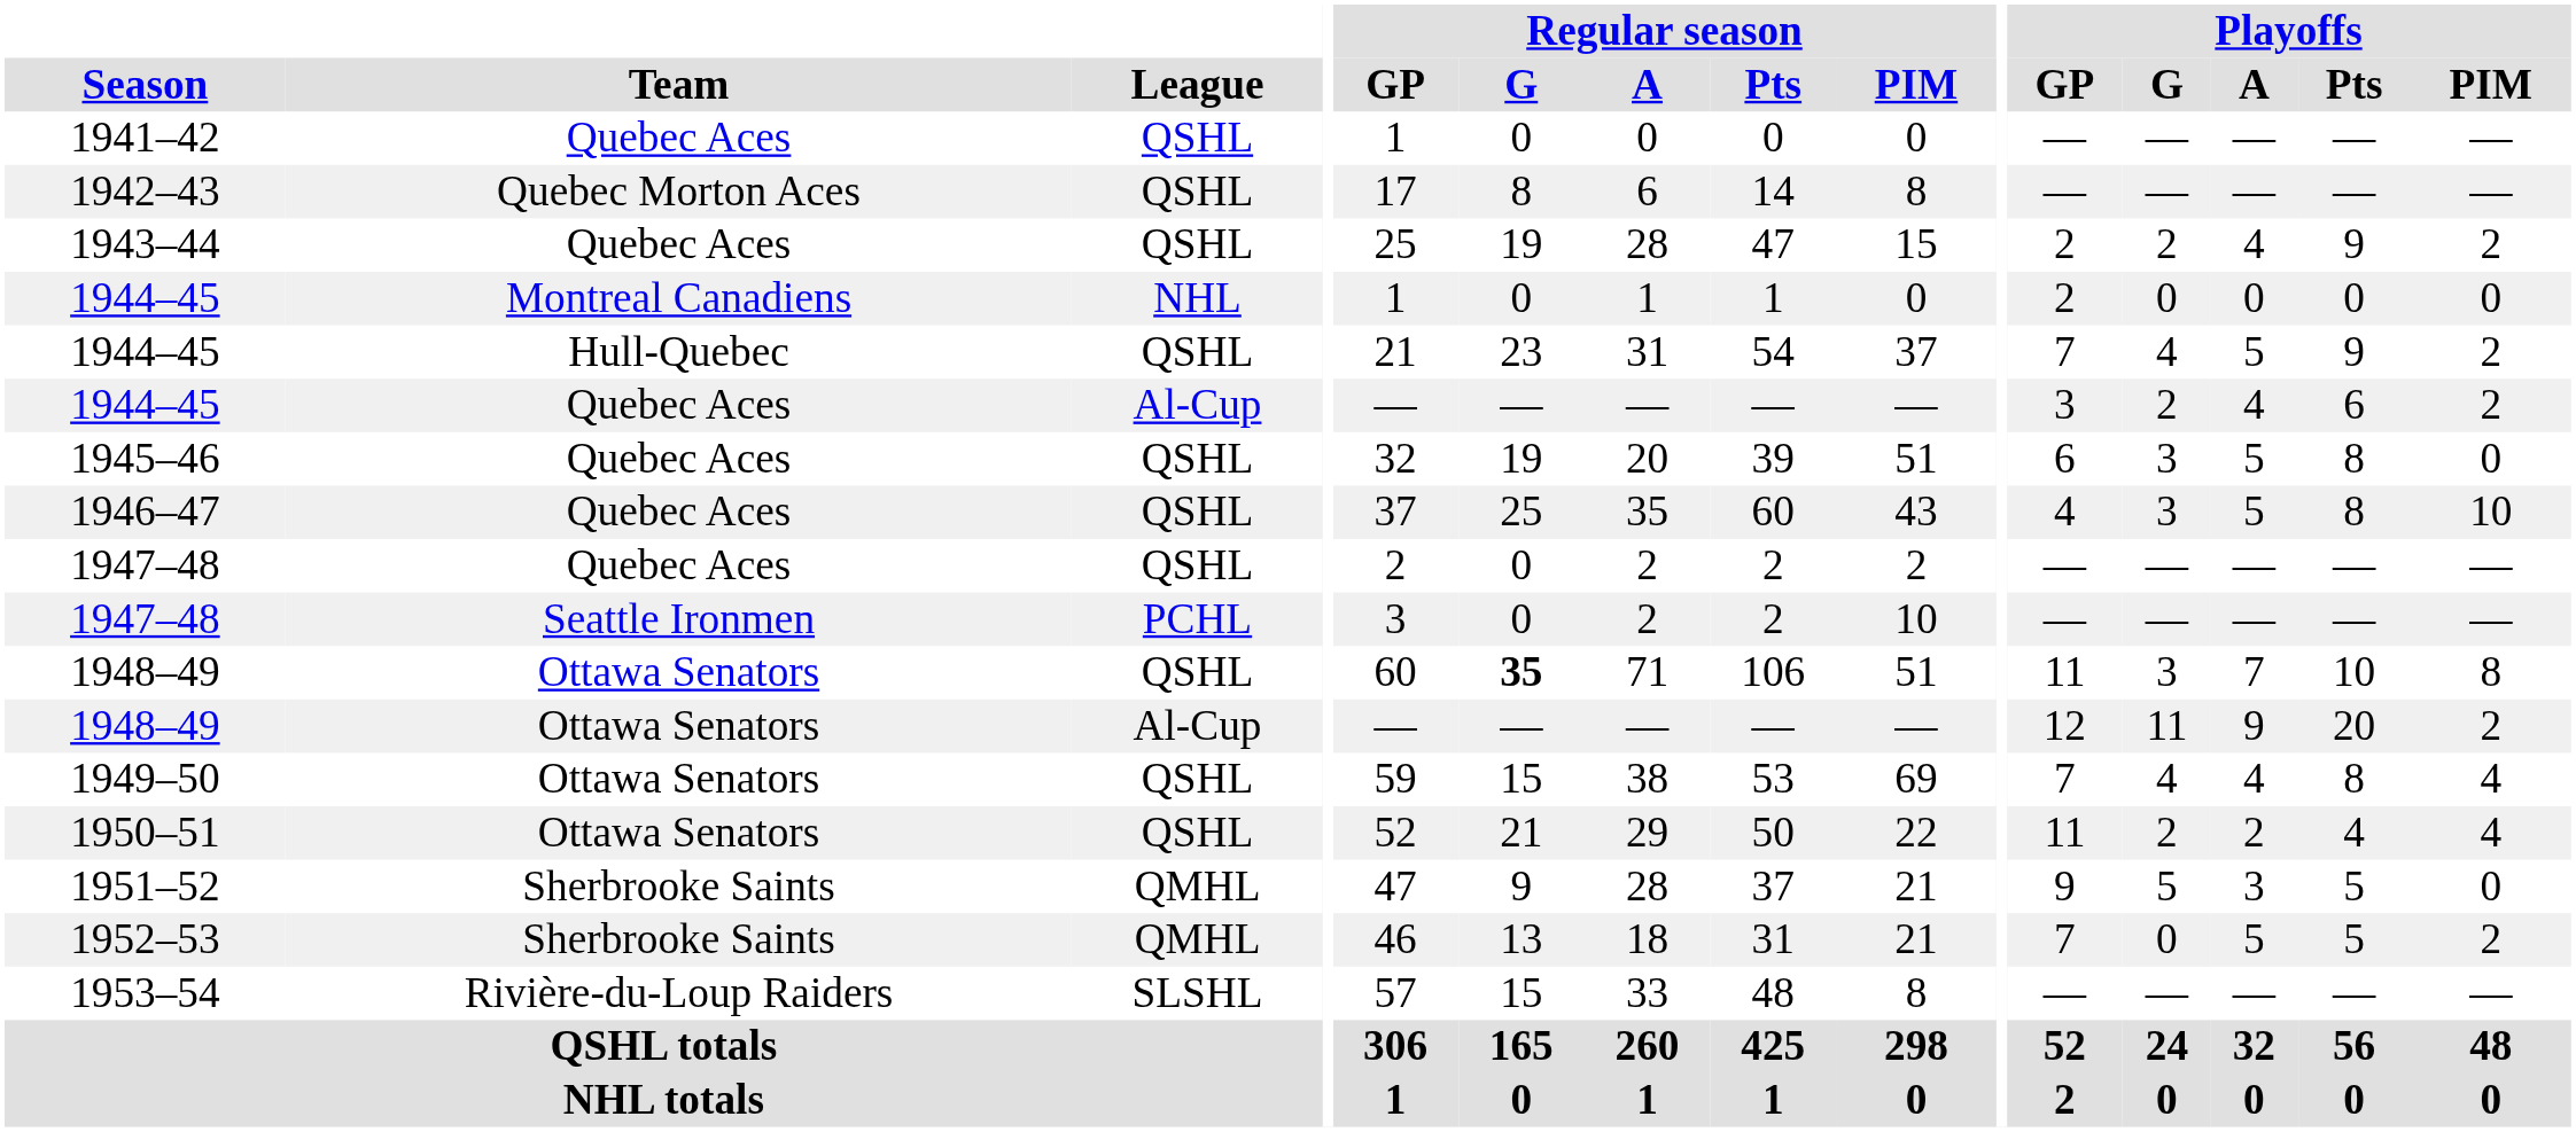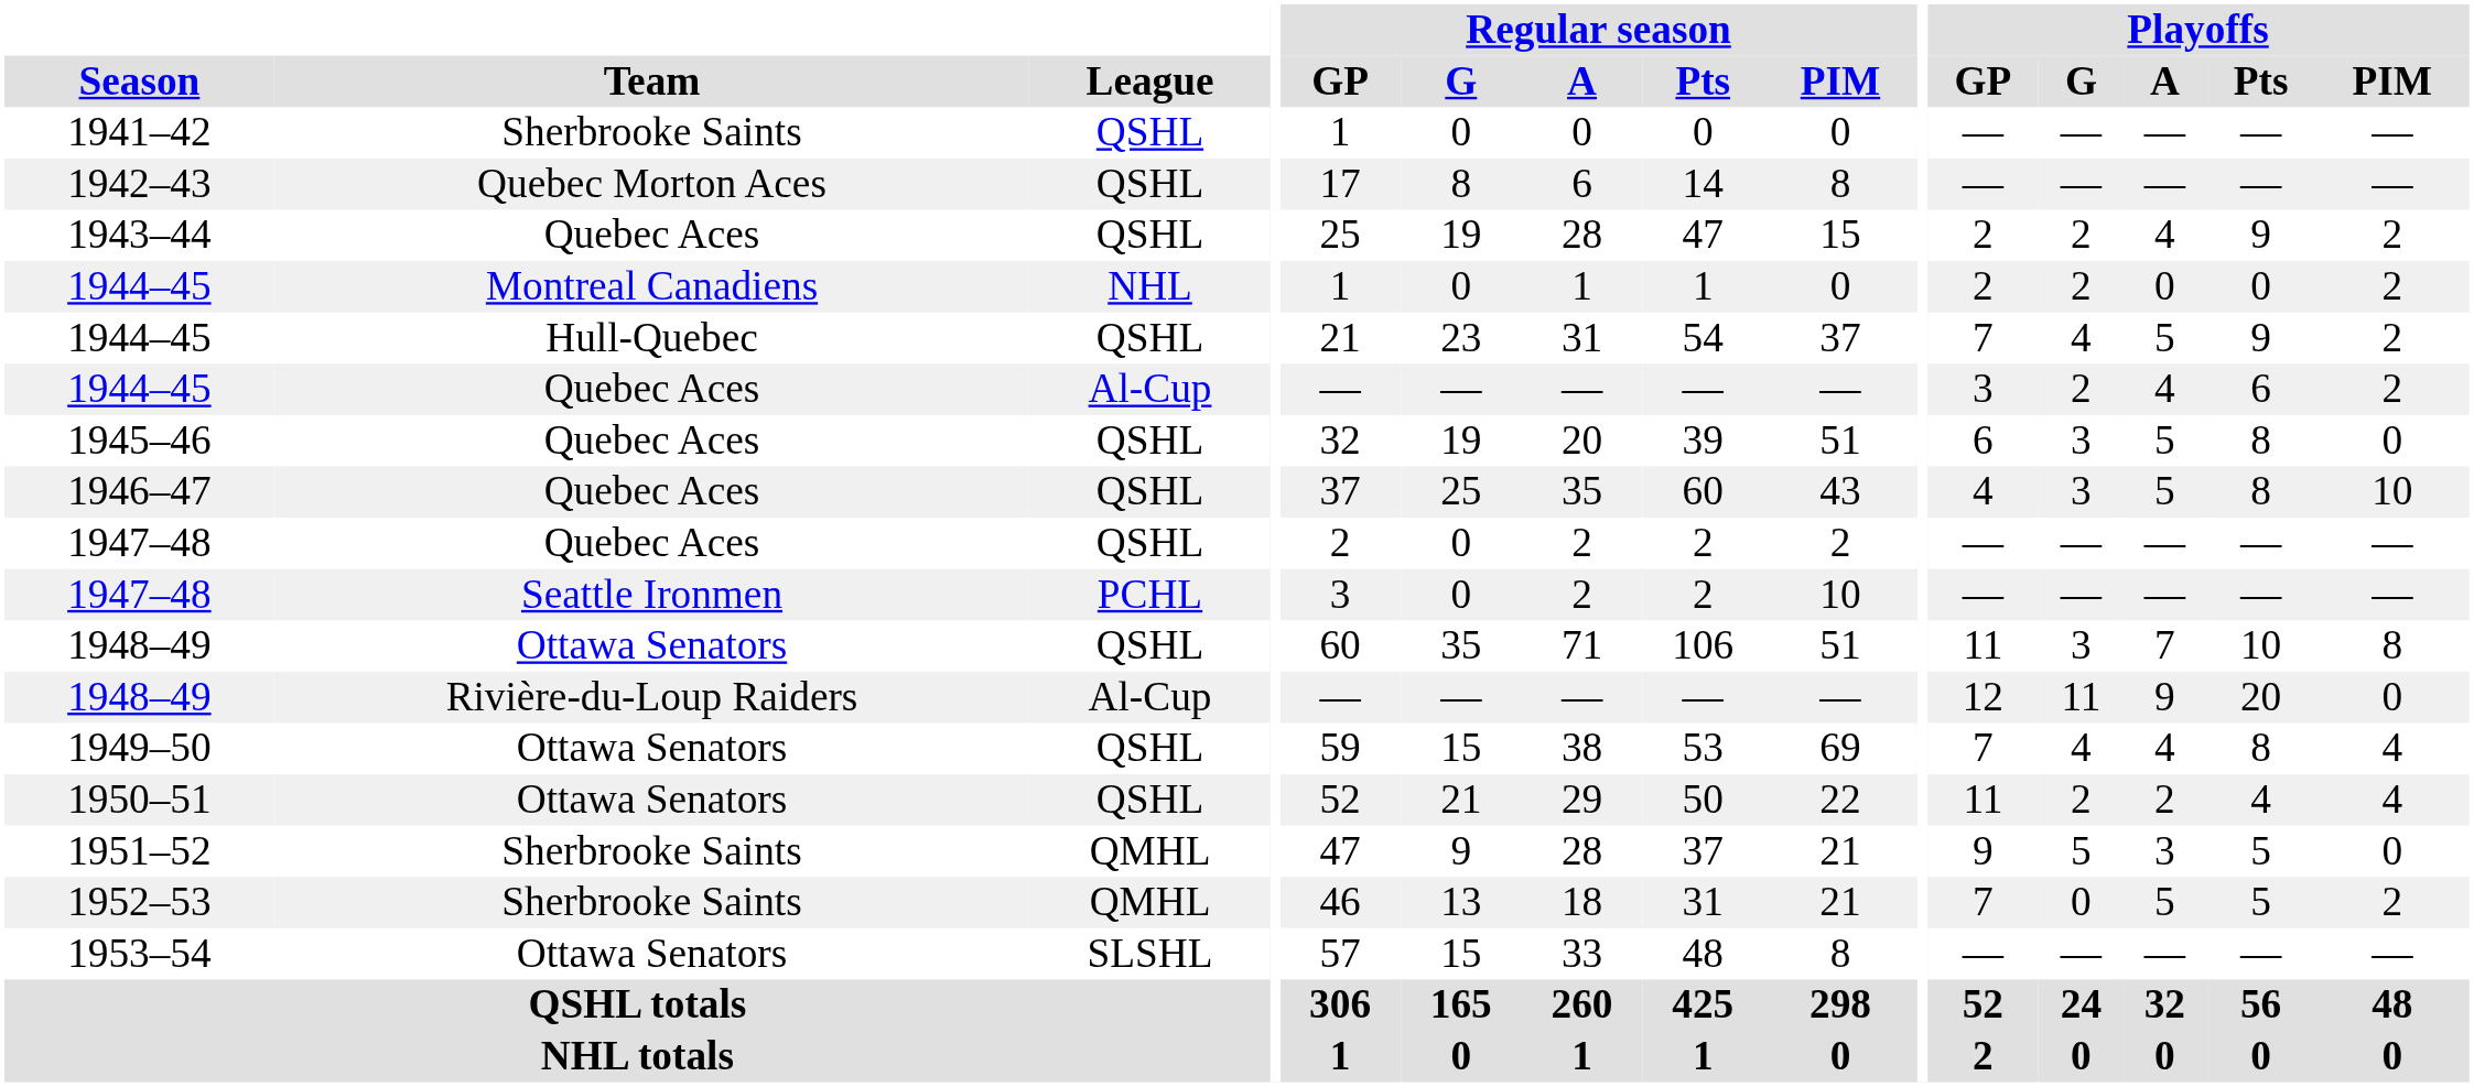1941–42 | Team: Quebec Aces -> Sherbrooke Saints
1944–45 / NHL | Playoffs / G: 0 -> 2
1944–45 / NHL | Playoffs / PIM: 0 -> 2
1948–49 / QSHL | Regular season / G: bold -> normal
1948–49 / Al-Cup | Team: Ottawa Senators -> Rivière-du-Loup Raiders
1948–49 / Al-Cup | Playoffs / PIM: 2 -> 0
1953–54 | Team: Rivière-du-Loup Raiders -> Ottawa Senators
